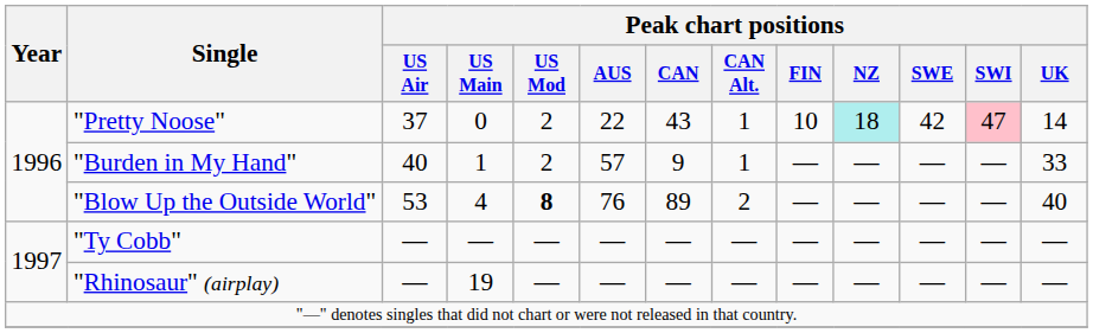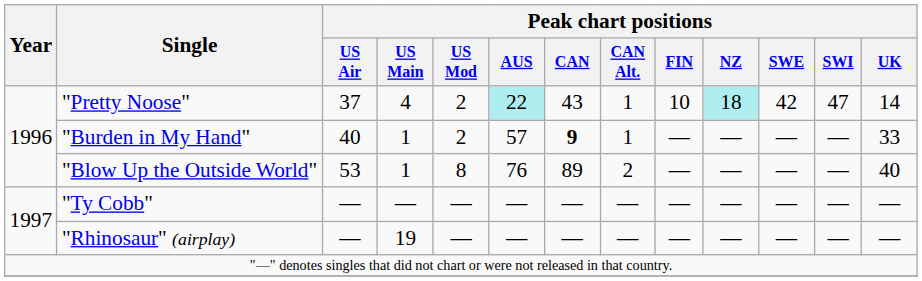"Pretty Noose" | Peak chart positions / US Main: 0 -> 4
"Pretty Noose" | Peak chart positions / AUS: no background -> paleturquoise background
"Pretty Noose" | Peak chart positions / SWI: pink background -> no background
"Burden in My Hand" | Peak chart positions / CAN: normal -> bold
"Blow Up the Outside World" | Peak chart positions / US Main: 4 -> 1
"Blow Up the Outside World" | Peak chart positions / US Mod: bold -> normal
